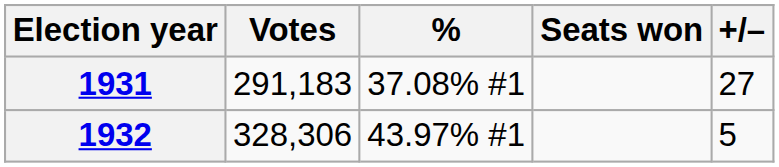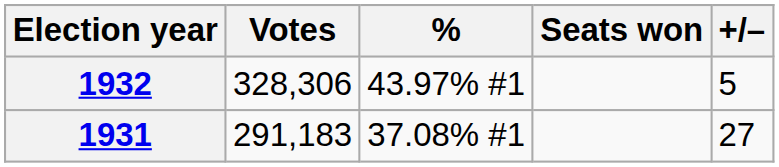rows swapped: 1931 <-> 1932
